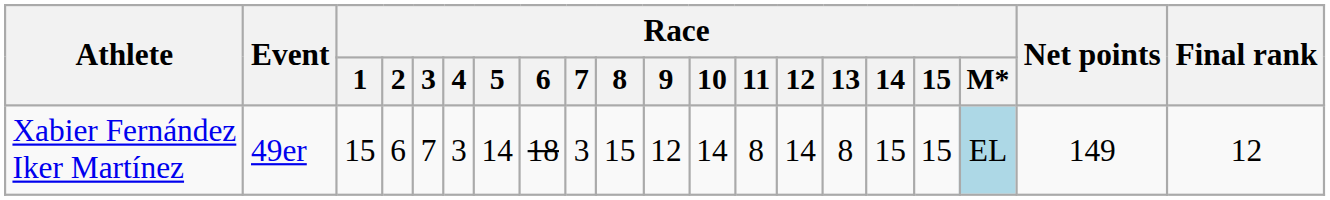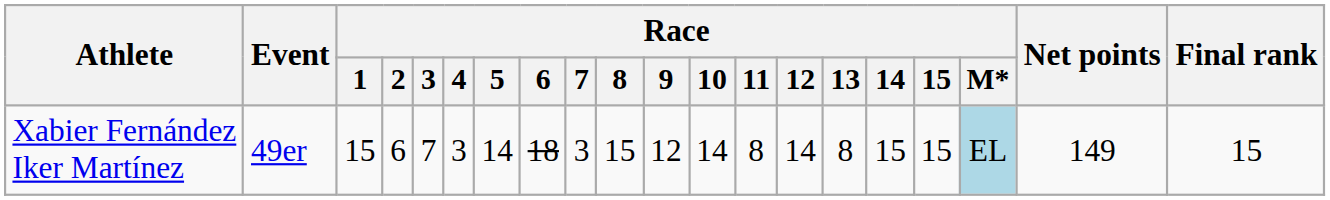Xabier Fernández Iker Martínez | Final rank: 12 -> 15
